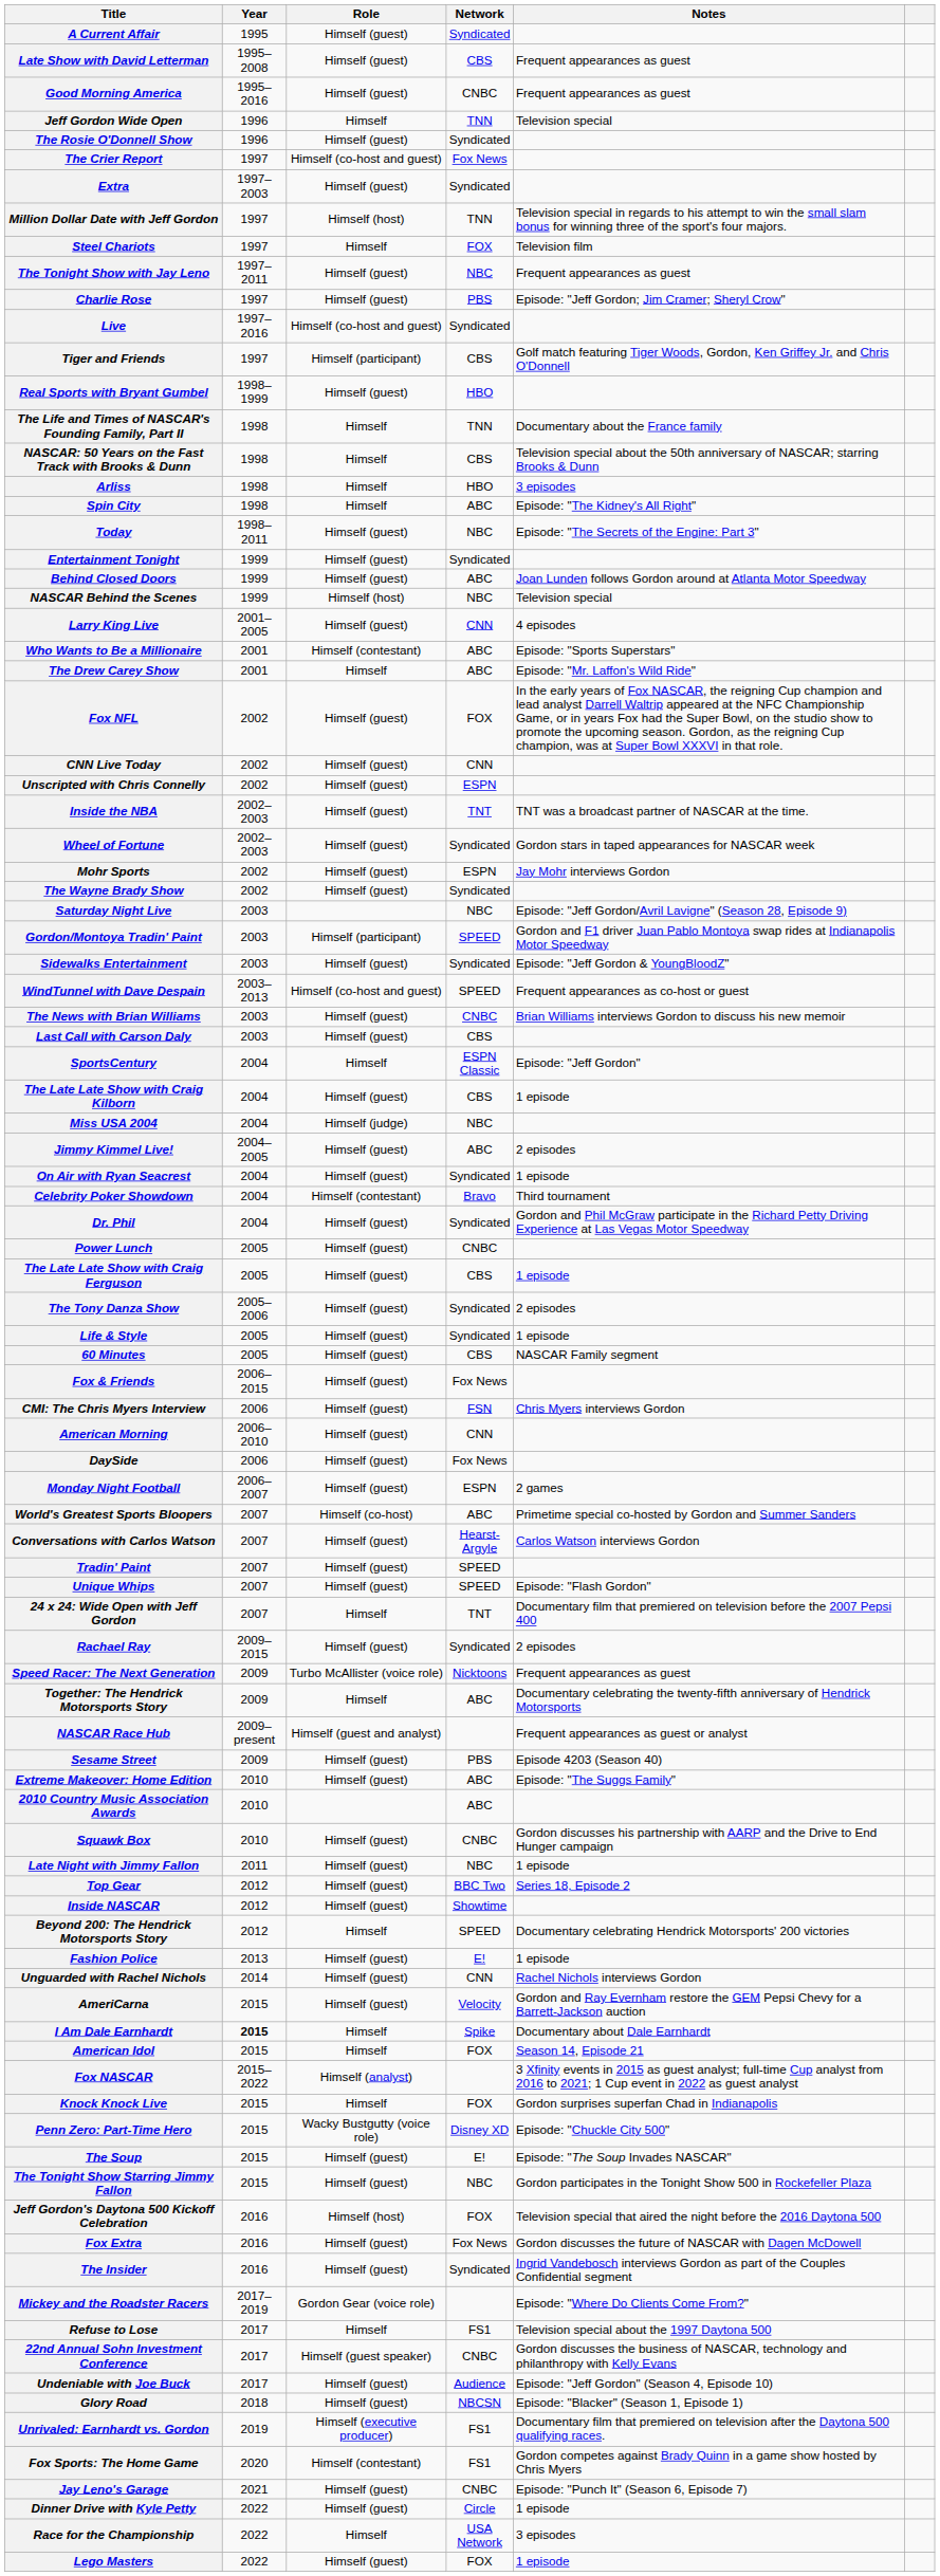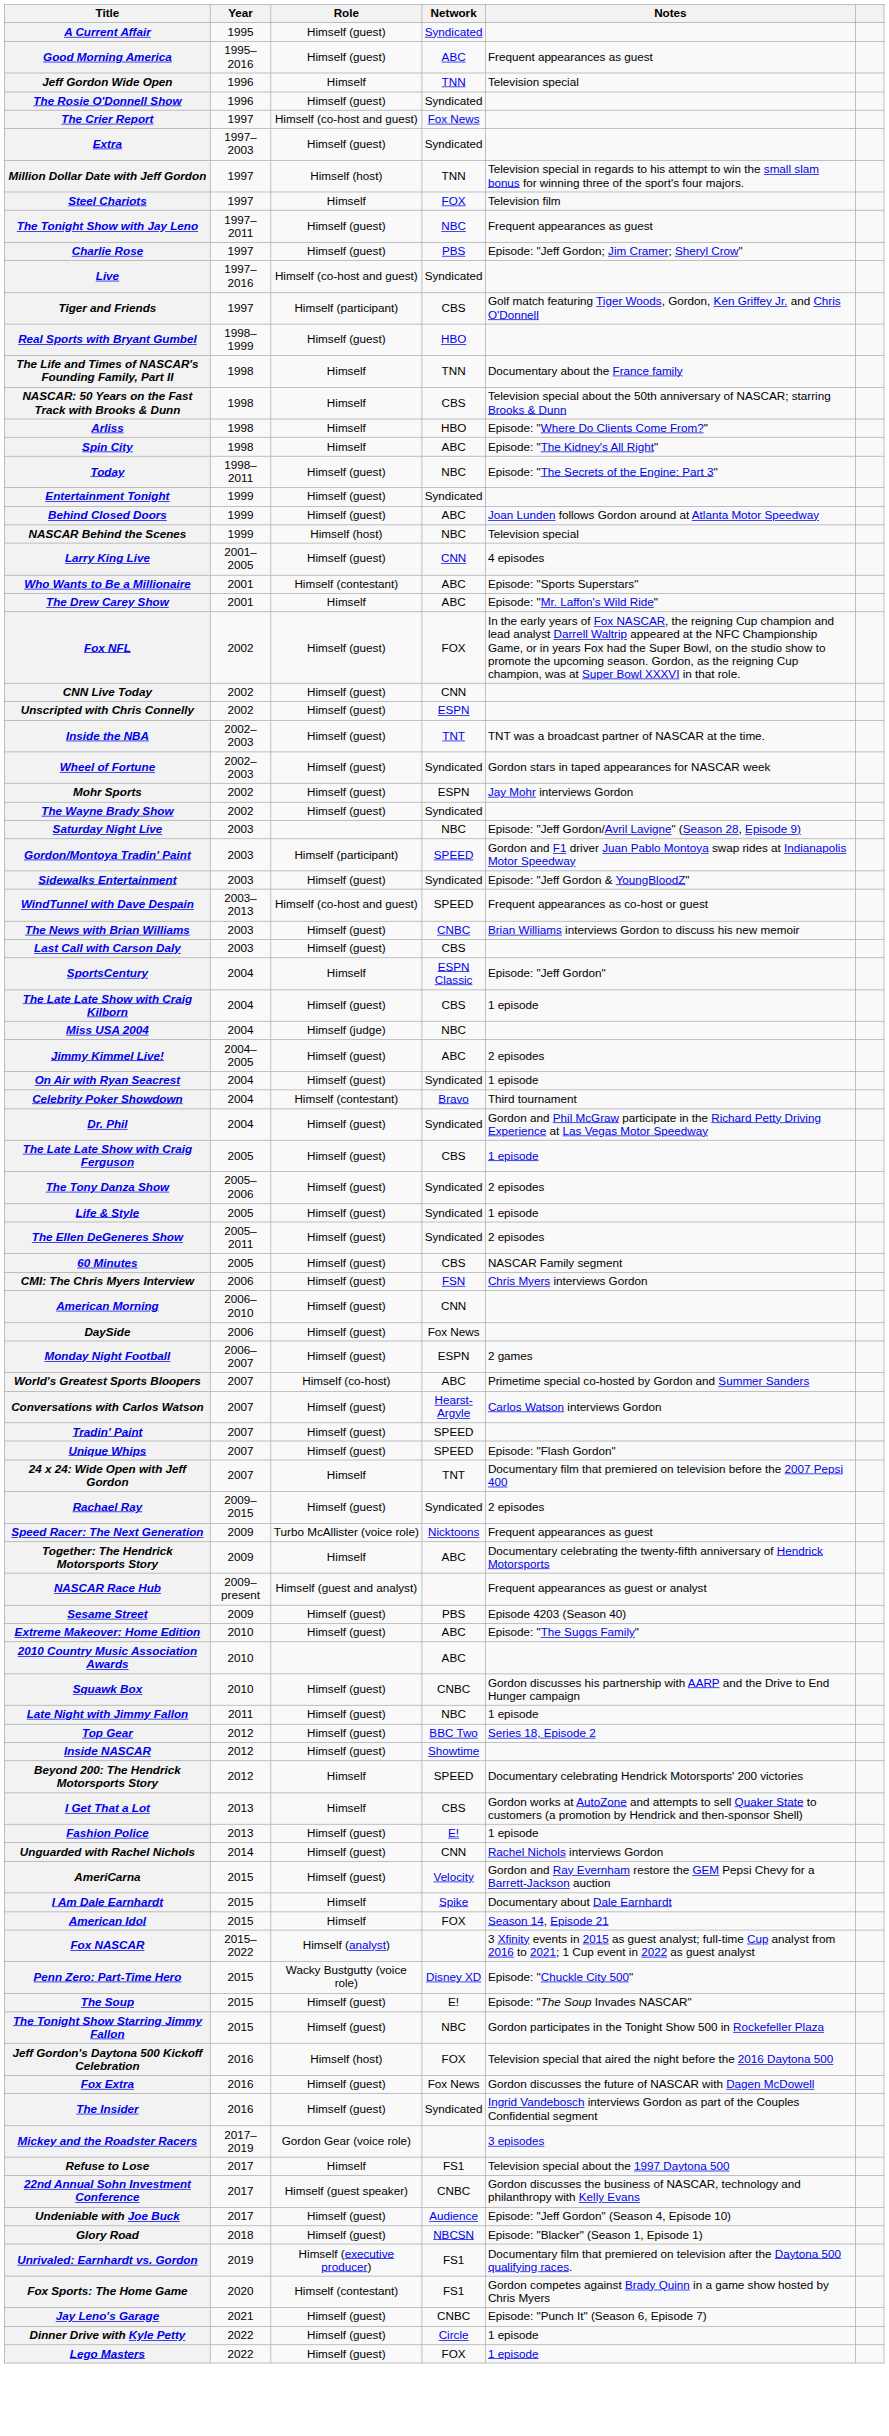- row: Late Show with David Letterman | 1995–2008 | Himself (guest) | CBS | Frequent appearances as guest
Good Morning America | Network: CNBC -> ABC
Arliss | Notes: 3 episodes -> Episode: "Where Do Clients Come From?"
- row: Power Lunch | 2005 | Himself (guest) | CNBC
+ row: The Ellen DeGeneres Show | 2005–2011 | Himself (guest) | Syndicated | 2 episodes
- row: Fox & Friends | 2006–2015 | Himself (guest) | Fox News
+ row: I Get That a Lot | 2013 | Himself | CBS | Gordon works at AutoZone and attempts to sell Quaker State to customers (a promotion by Hendrick and then-sponsor Shell)
I Am Dale Earnhardt | Year: bold -> normal
- row: Knock Knock Live | 2015 | Himself | FOX | Gordon surprises superfan Chad in Indianapolis
Mickey and the Roadster Racers | Notes: Episode: "Where Do Clients Come From?" -> 3 episodes
- row: Race for the Championship | 2022 | Himself | USA Network | 3 episodes
